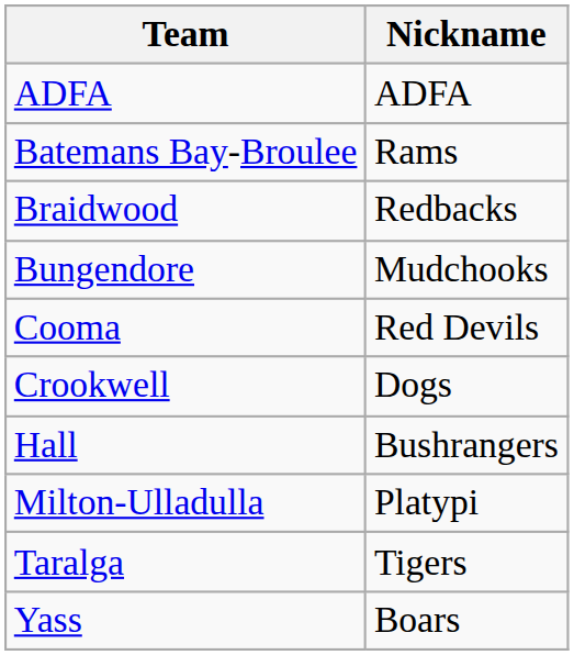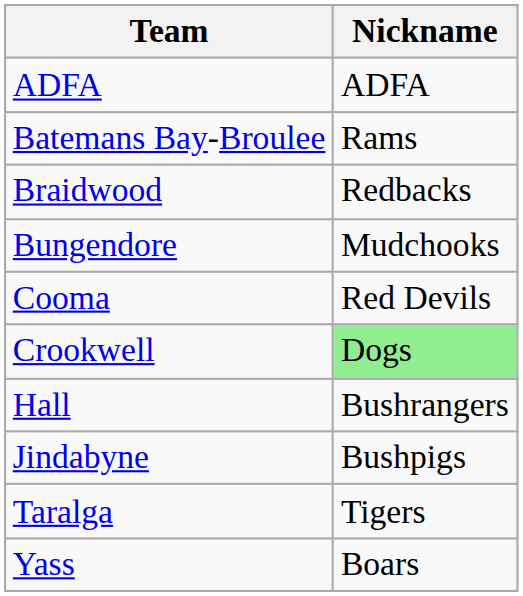Crookwell | Nickname: no background -> lightgreen background
+ row: Jindabyne | Bushpigs
- row: Milton-Ulladulla | Platypi
